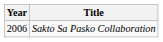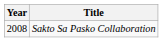Sakto Sa Pasko Collaboration | Year: 2006 -> 2008
